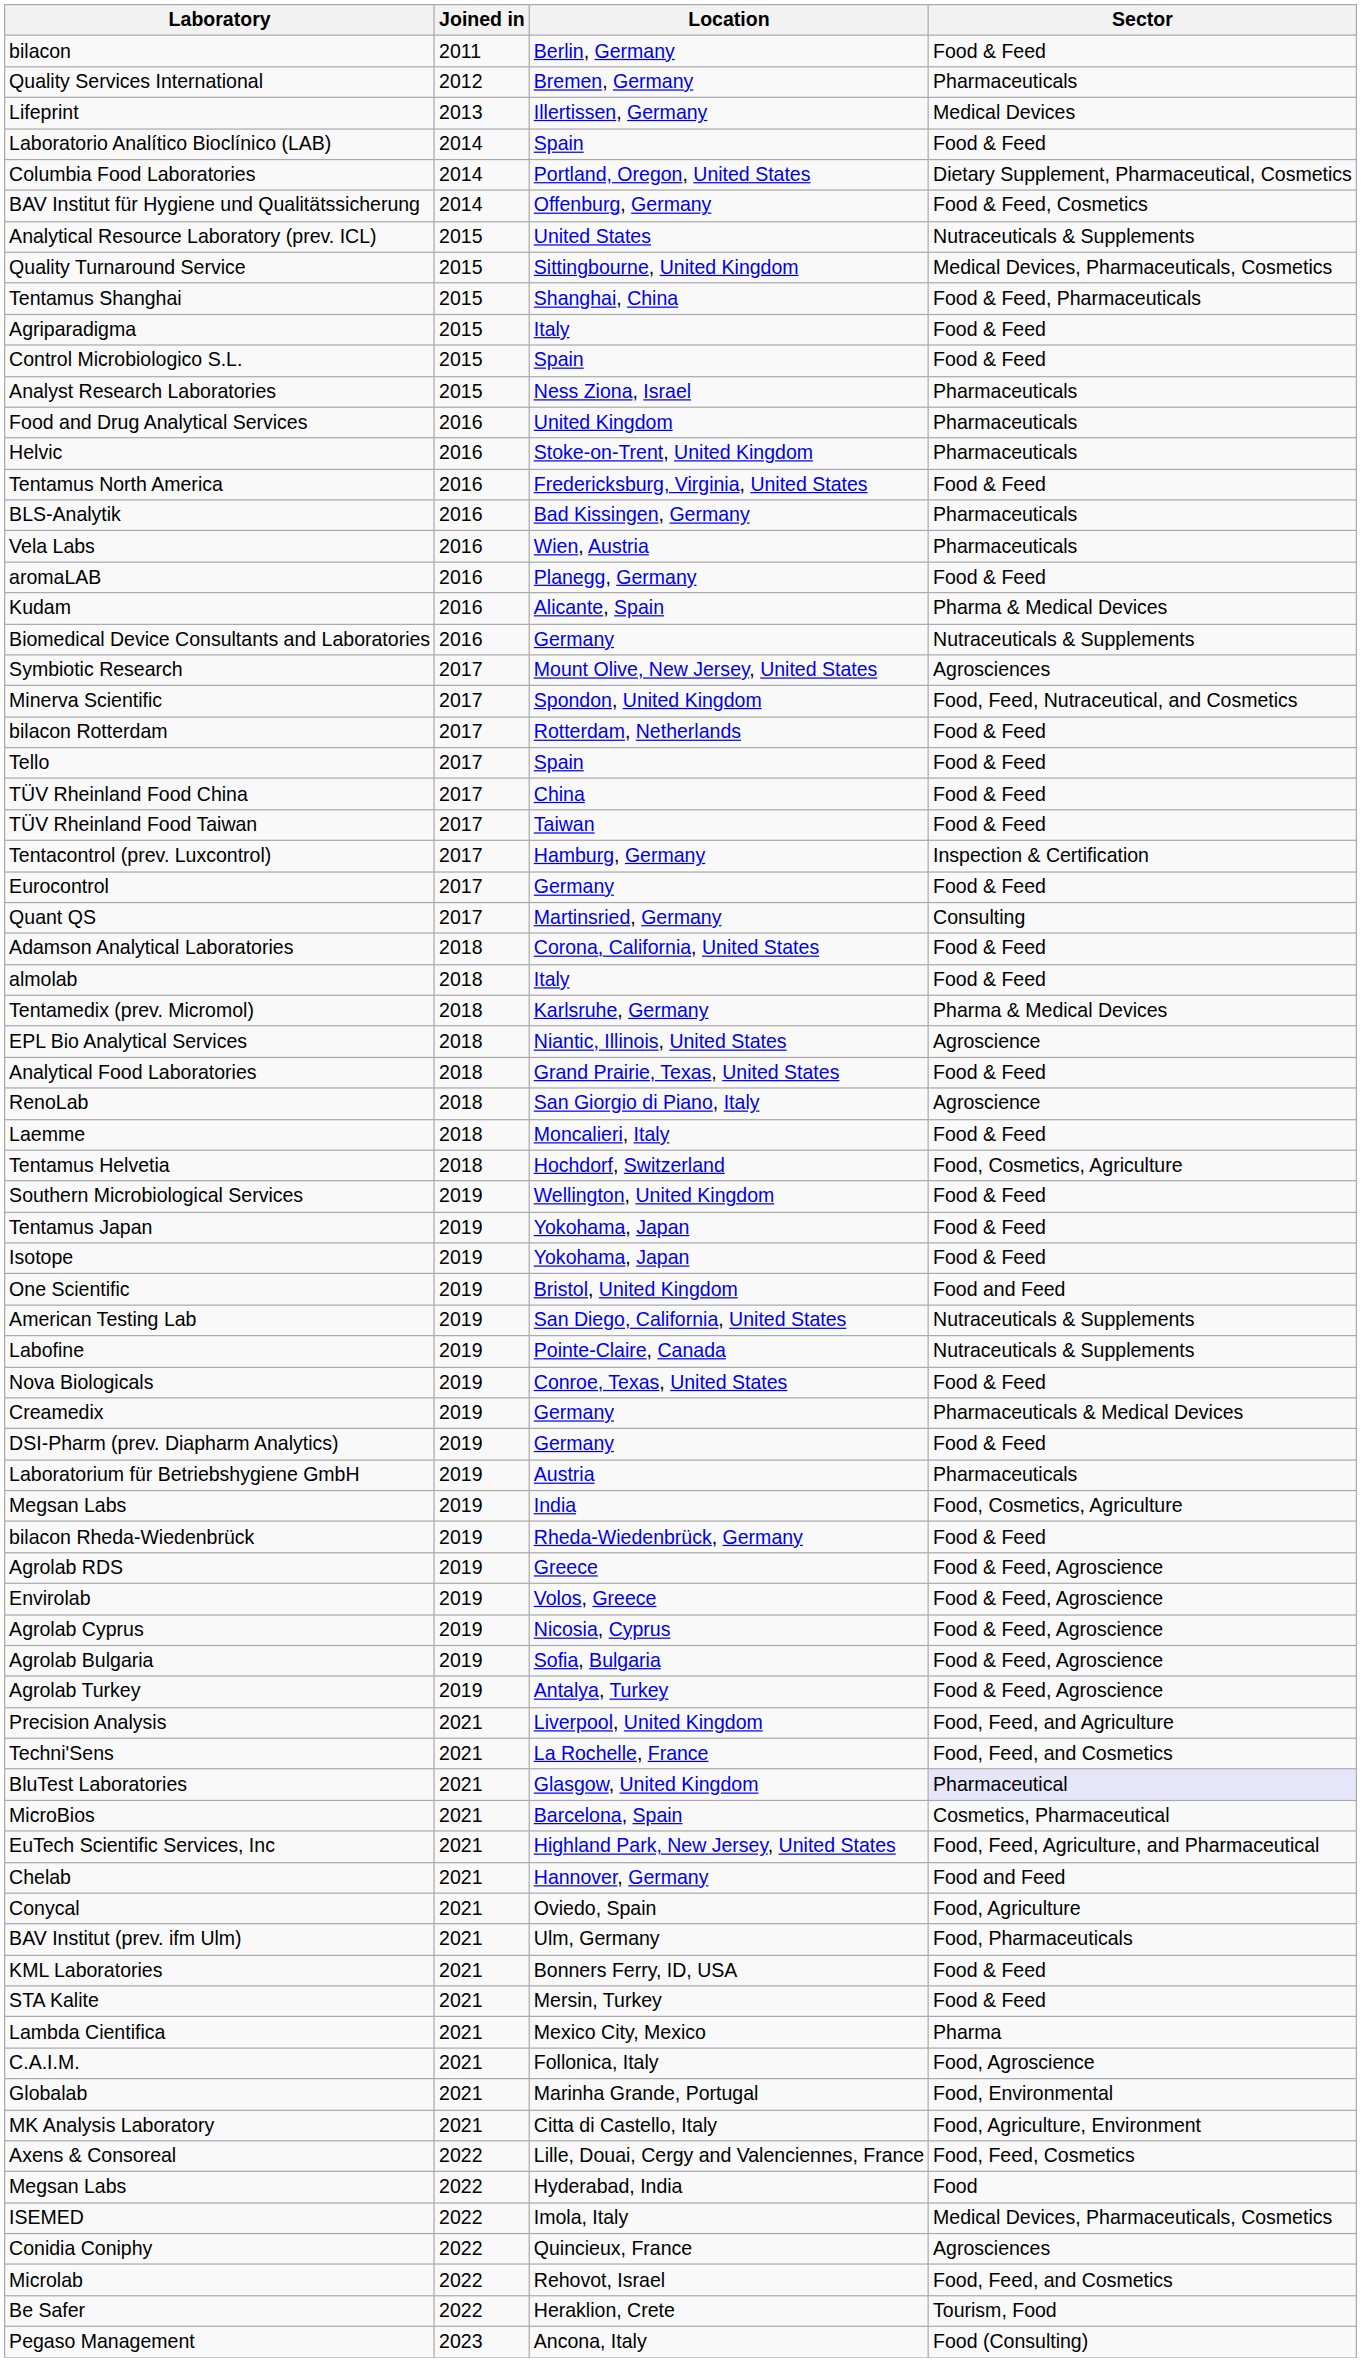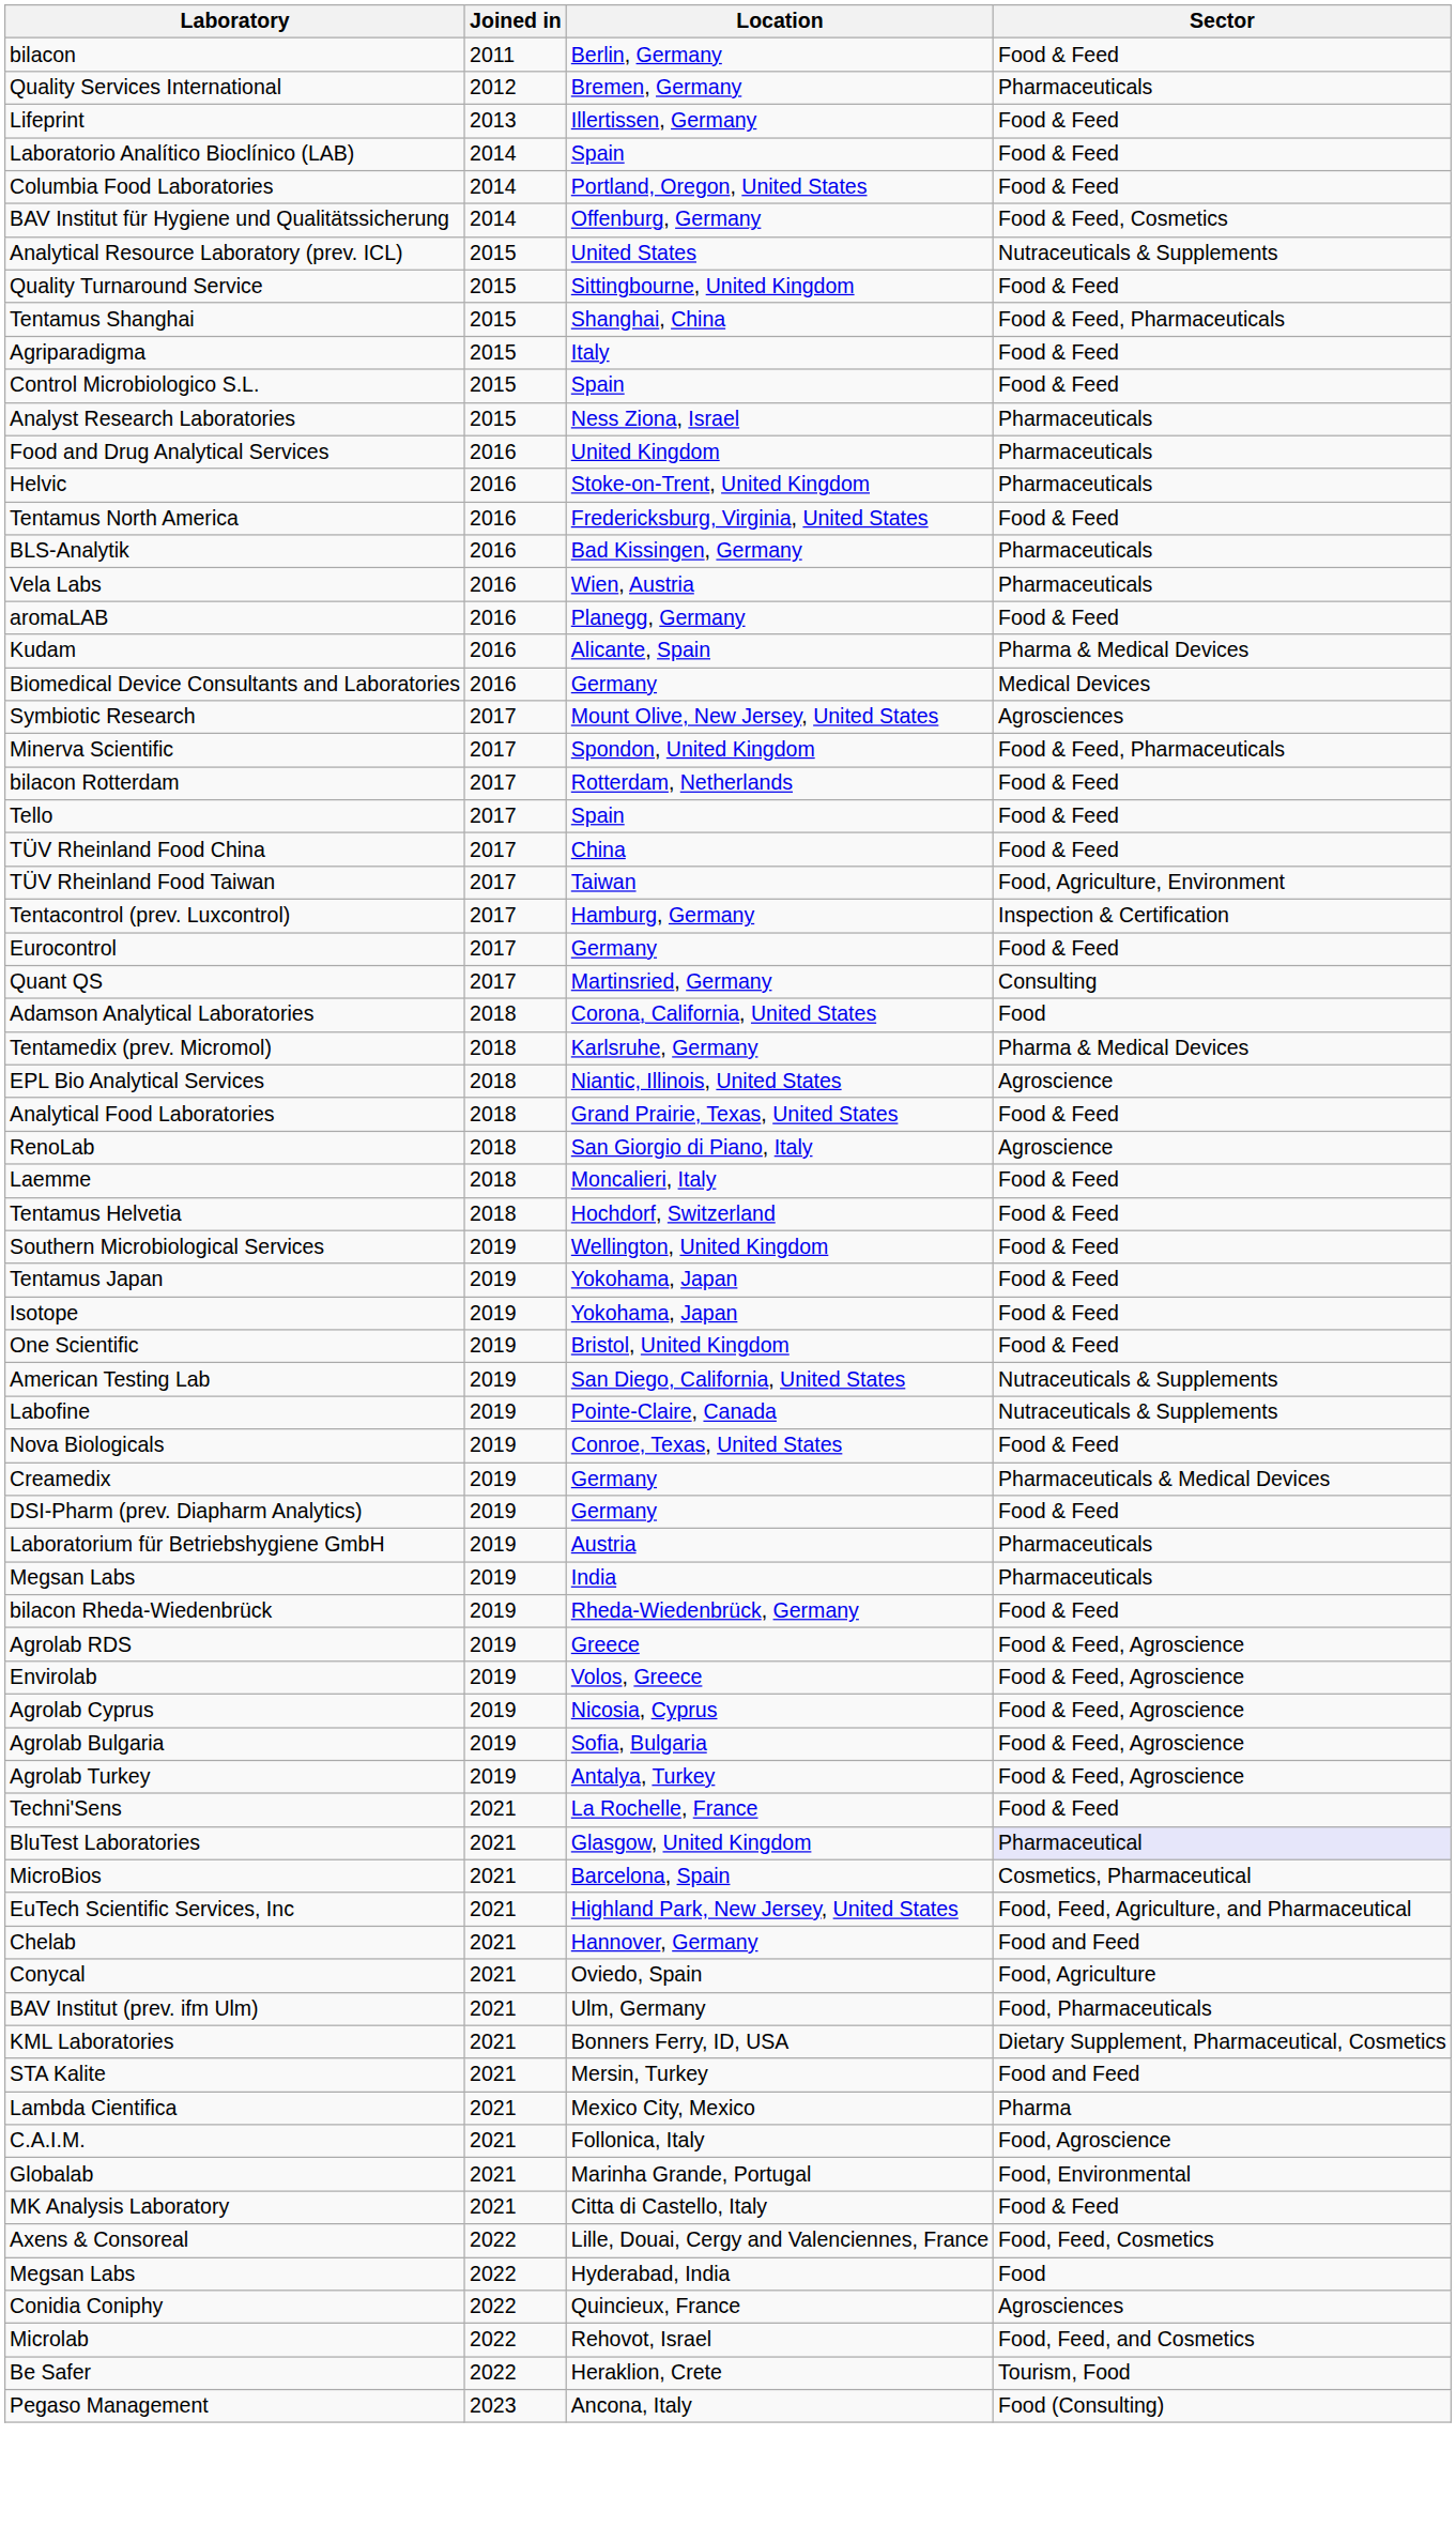Lifeprint | Sector: Medical Devices -> Food & Feed
Columbia Food Laboratories | Sector: Dietary Supplement, Pharmaceutical, Cosmetics -> Food & Feed
Quality Turnaround Service | Sector: Medical Devices, Pharmaceuticals, Cosmetics -> Food & Feed
Biomedical Device Consultants and Laboratories | Sector: Nutraceuticals & Supplements -> Medical Devices
Minerva Scientific | Sector: Food, Feed, Nutraceutical, and Cosmetics -> Food & Feed, Pharmaceuticals
TÜV Rheinland Food Taiwan | Sector: Food & Feed -> Food, Agriculture, Environment
Adamson Analytical Laboratories | Sector: Food & Feed -> Food
- row: almolab | 2018 | Italy | Food & Feed
Tentamus Helvetia | Sector: Food, Cosmetics, Agriculture -> Food & Feed
One Scientific | Sector: Food and Feed -> Food & Feed
Megsan Labs / India | Sector: Food, Cosmetics, Agriculture -> Pharmaceuticals
- row: Precision Analysis | 2021 | Liverpool, United Kingdom | Food, Feed, and Agriculture
Techni'Sens | Sector: Food, Feed, and Cosmetics -> Food & Feed
KML Laboratories | Sector: Food & Feed -> Dietary Supplement, Pharmaceutical, Cosmetics
STA Kalite | Sector: Food & Feed -> Food and Feed
MK Analysis Laboratory | Sector: Food, Agriculture, Environment -> Food & Feed
- row: ISEMED | 2022 | Imola, Italy | Medical Devices, Pharmaceuticals, Cosmetics
